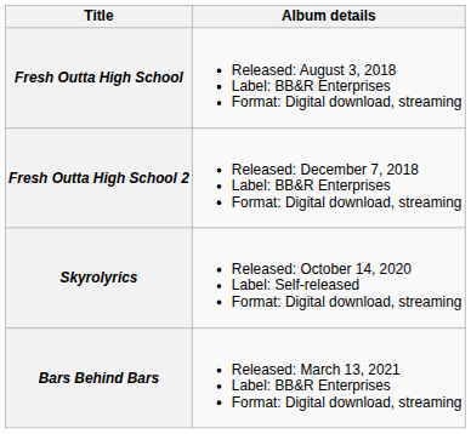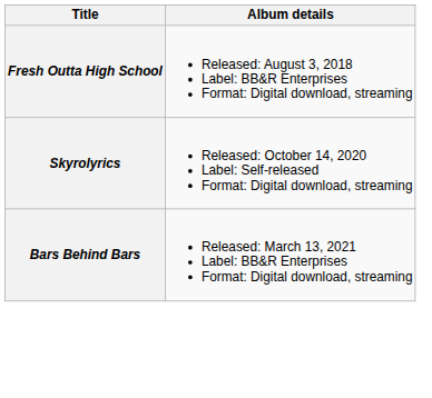- row: Fresh Outta High School 2 | Released: December 7, 2018 Label: BB&R Enterprises Format: Digital download, streaming
